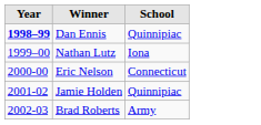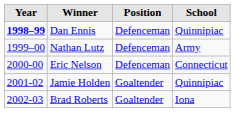+ column: Position | Defenceman | Defenceman | Defenceman | Goaltender | Goaltender
Nathan Lutz | School: Iona -> Army
Brad Roberts | School: Army -> Iona
